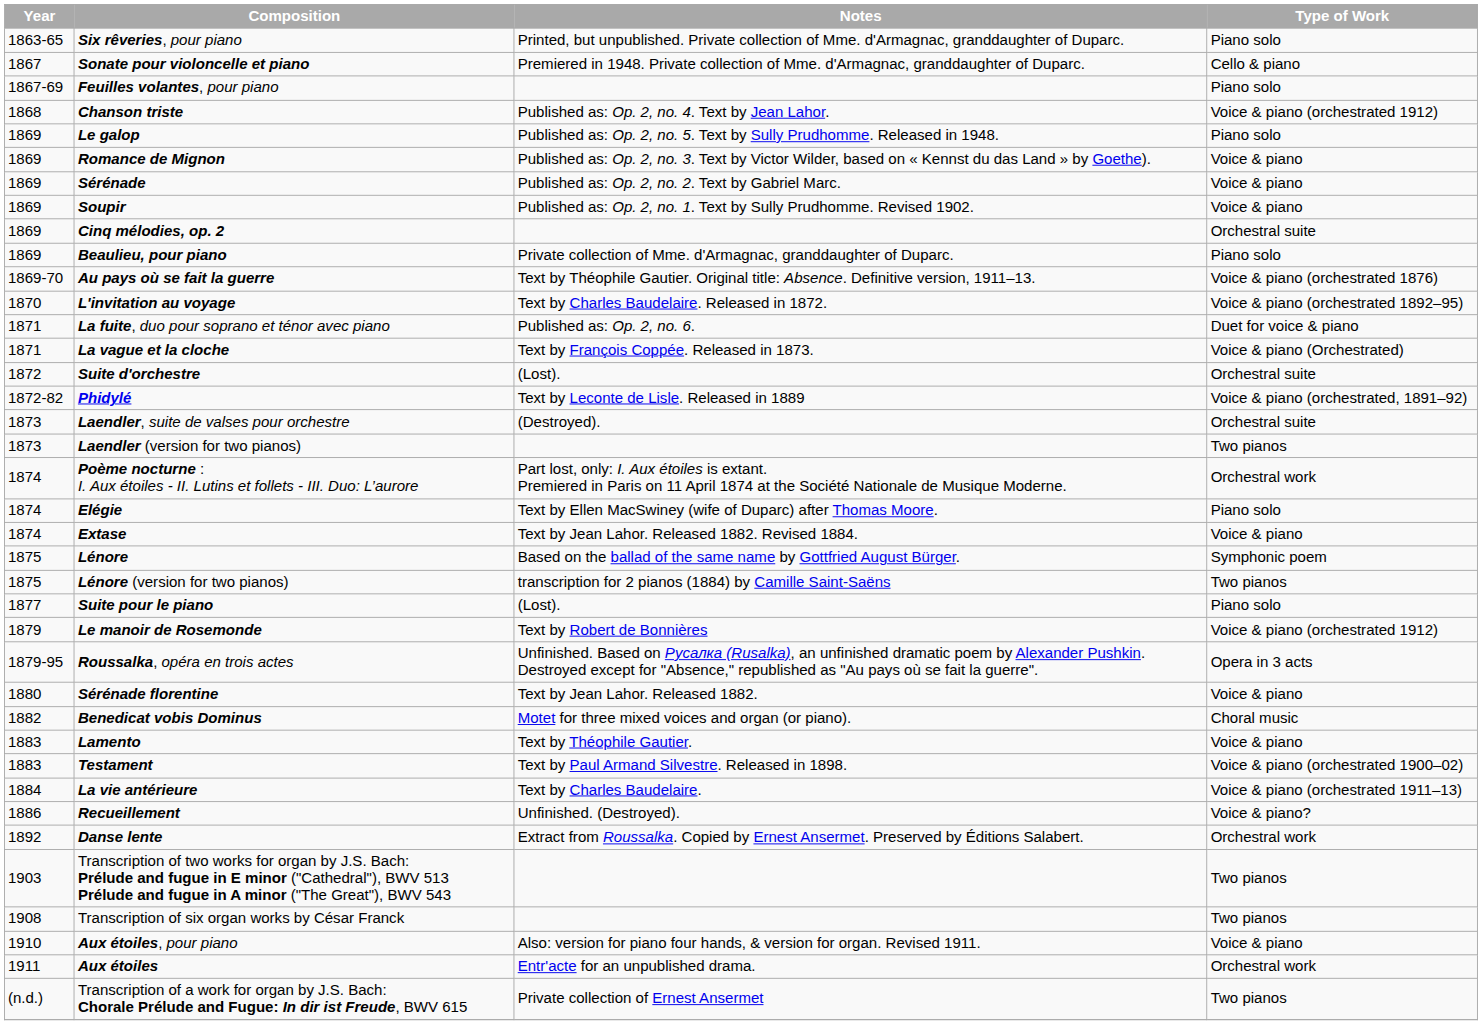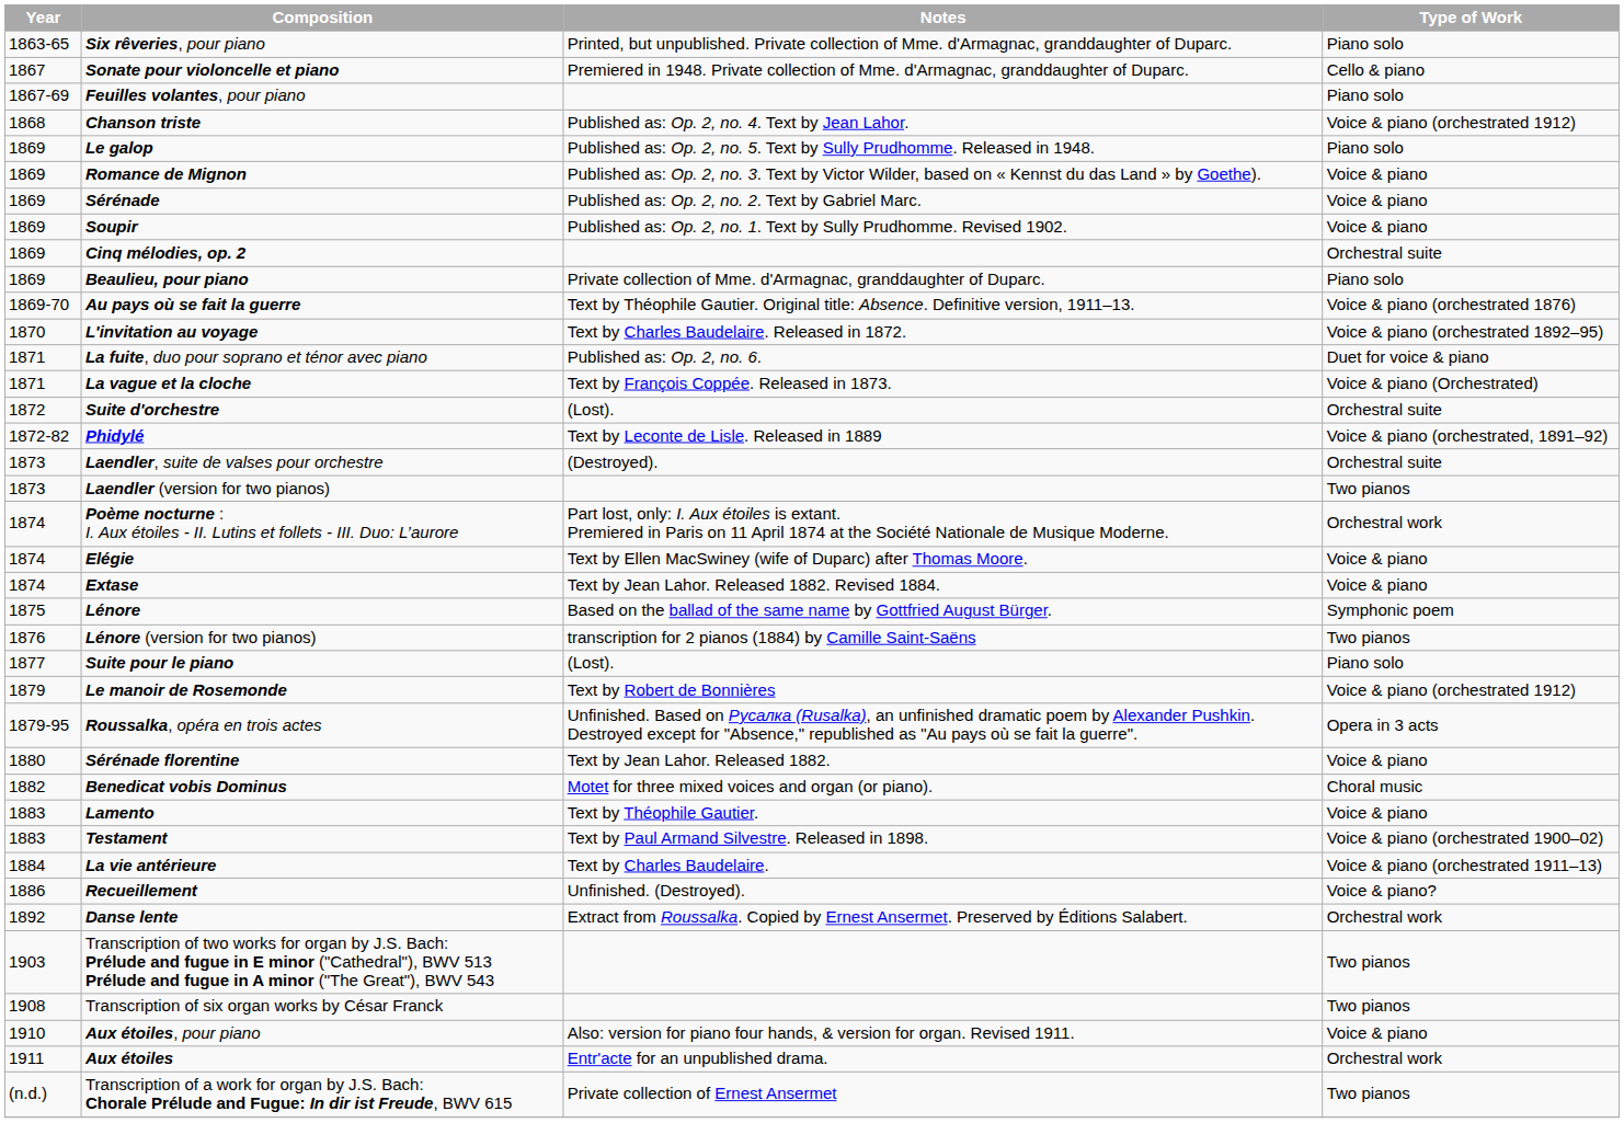Elégie | Type of Work: Piano solo -> Voice & piano
Lénore (version for two pianos) | Year: 1875 -> 1876
